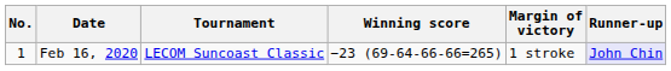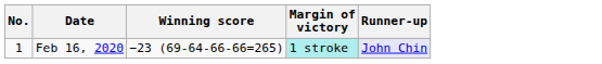- column: Tournament | LECOM Suncoast Classic
Feb 16, 2020 | Margin of victory: no background -> paleturquoise background
